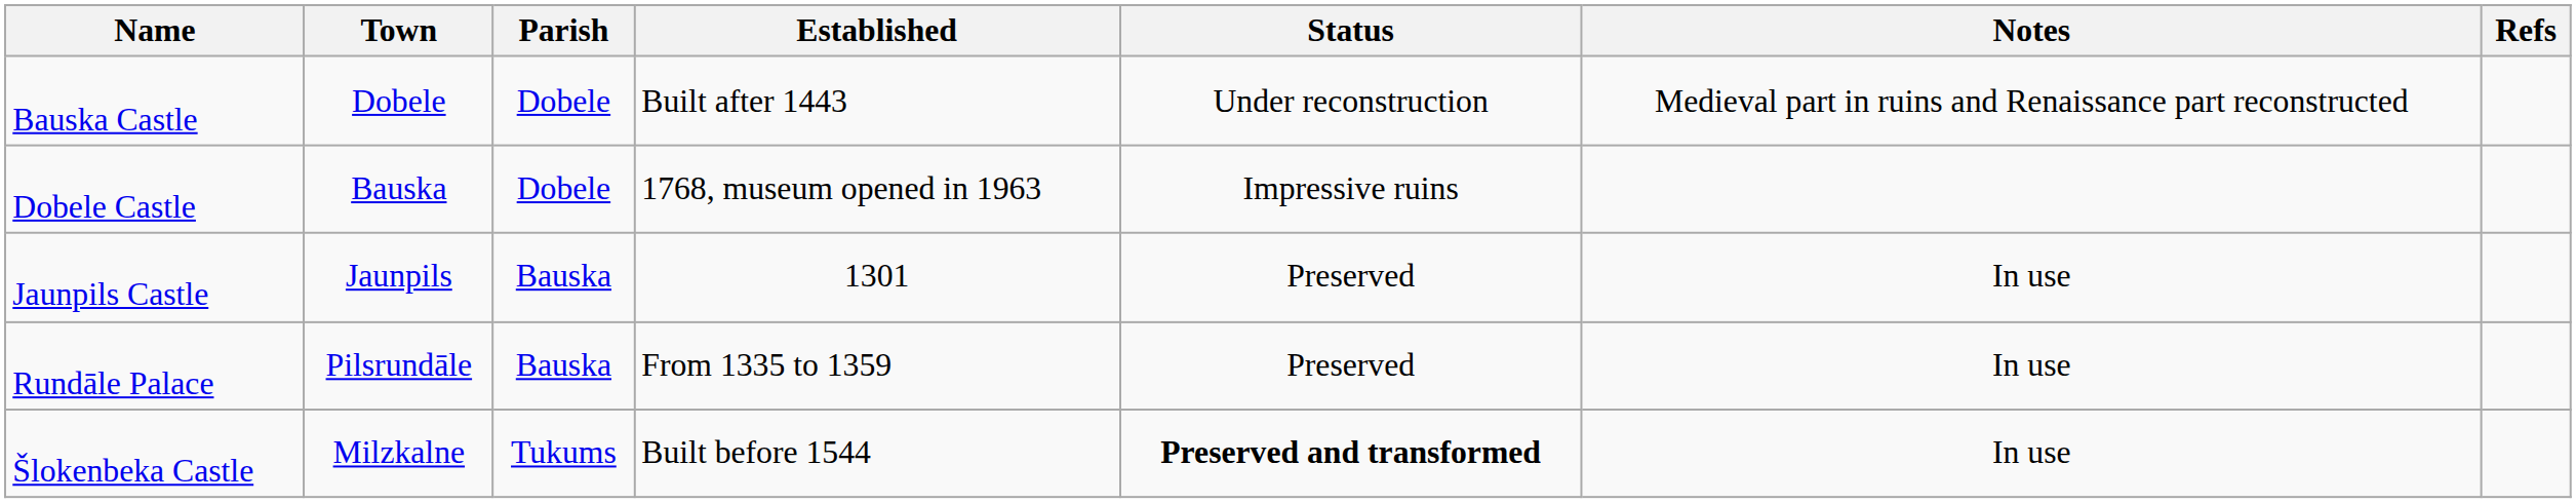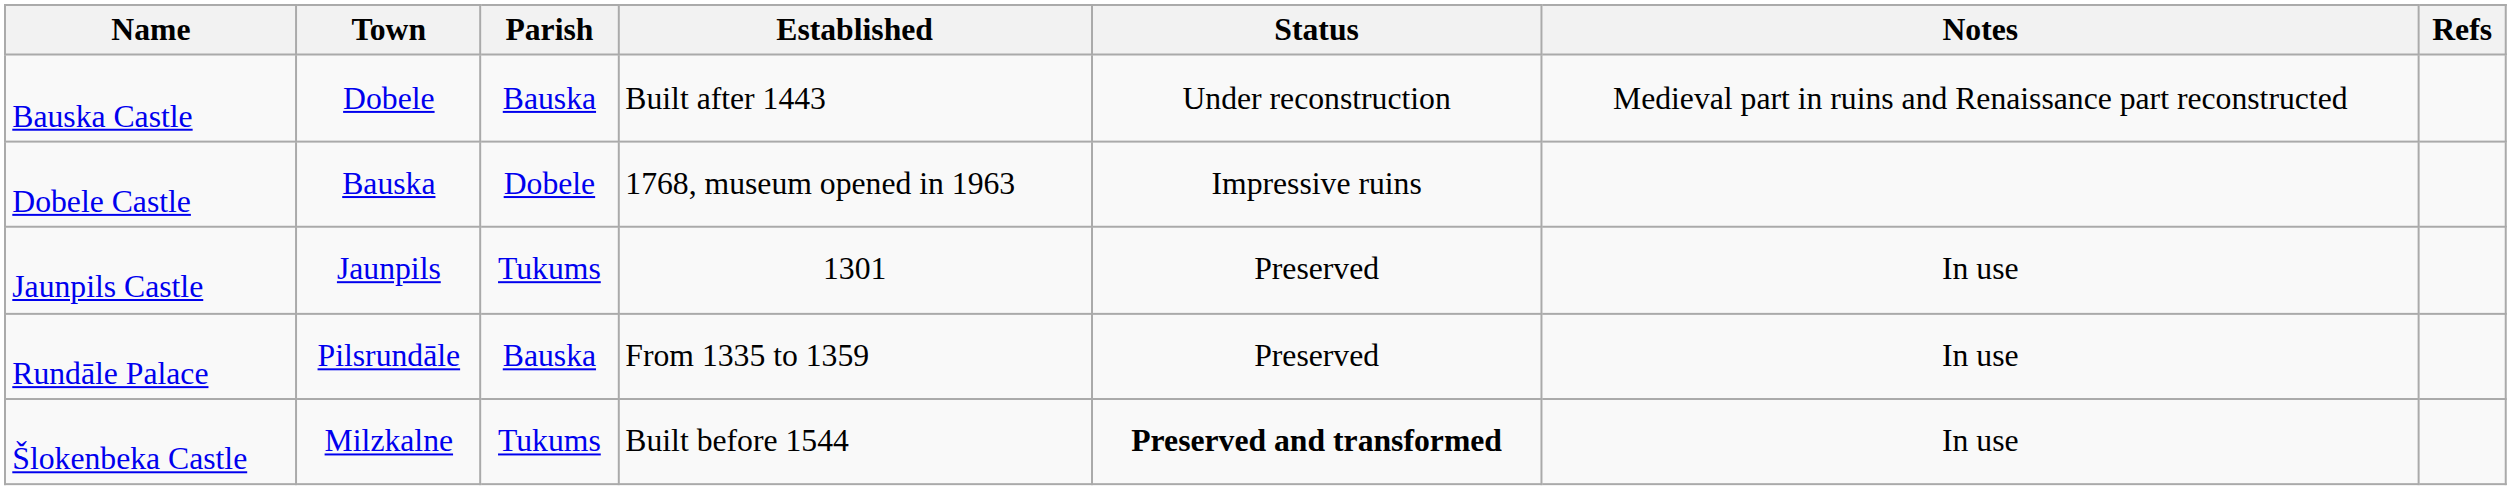Bauska Castle | Parish: Dobele -> Bauska
Jaunpils Castle | Parish: Bauska -> Tukums
